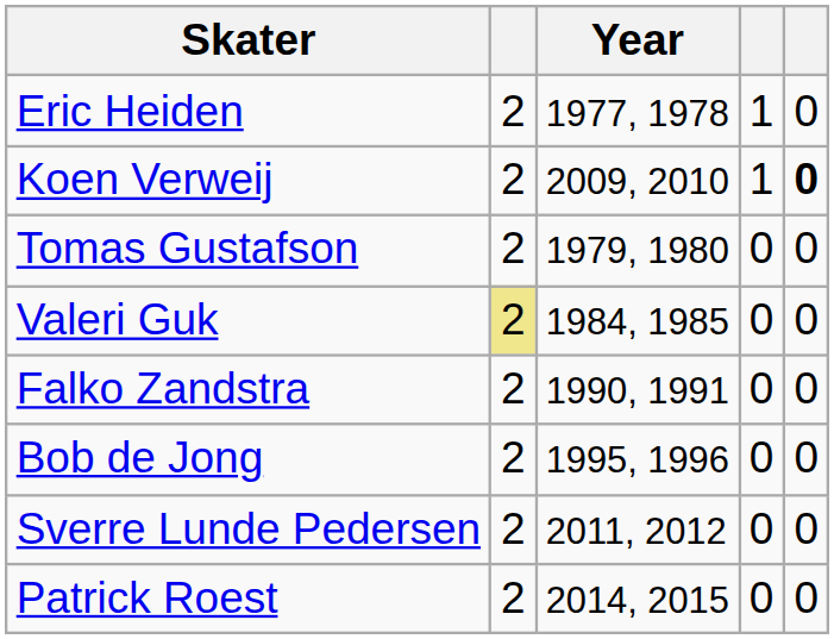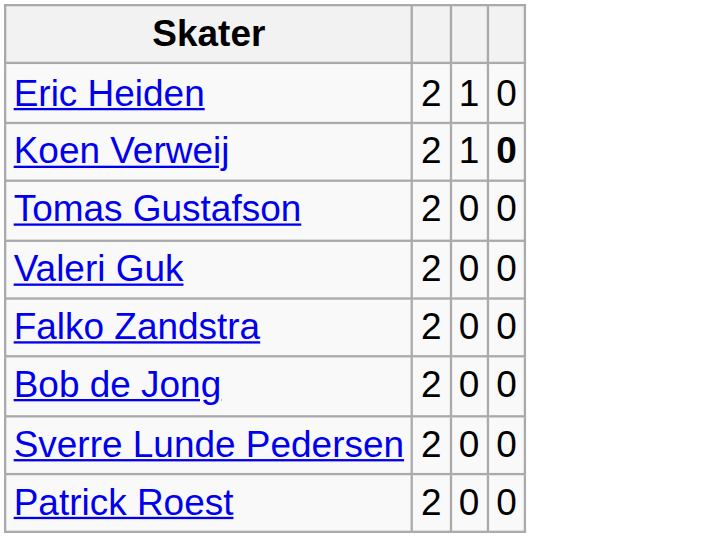- column: Year | 1977, 1978 | 2009, 2010 | 1979, 1980 | 1984, 1985 | 1990, 1991 | 1995, 1996 | 2011, 2012 | 2014, 2015
Valeri Guk | column 2: khaki background -> no background
